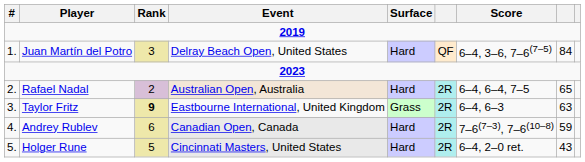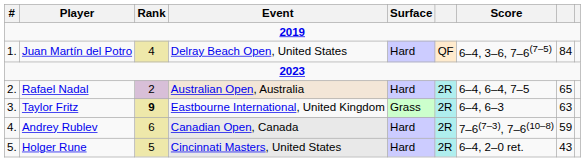Juan Martín del Potro | Rank: 3 -> 4
